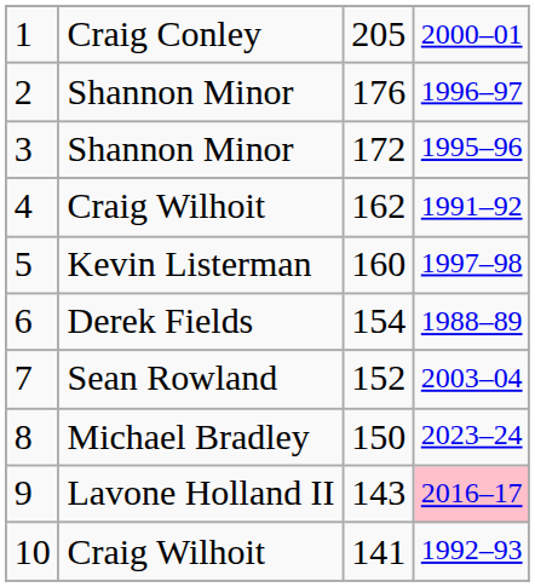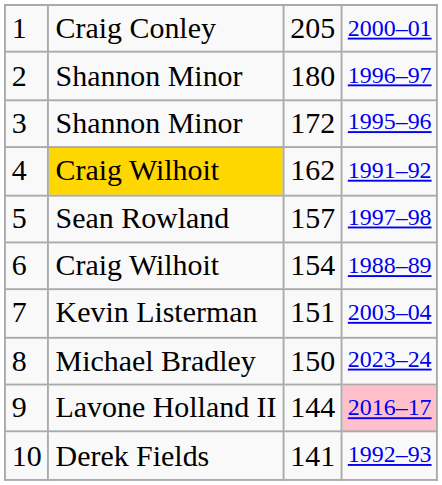2 | column 3: 176 -> 180
4 | column 2: no background -> gold background
5 | column 2: Kevin Listerman -> Sean Rowland
5 | column 3: 160 -> 157
6 | column 2: Derek Fields -> Craig Wilhoit
7 | column 2: Sean Rowland -> Kevin Listerman
7 | column 3: 152 -> 151
9 | column 3: 143 -> 144
10 | column 2: Craig Wilhoit -> Derek Fields
